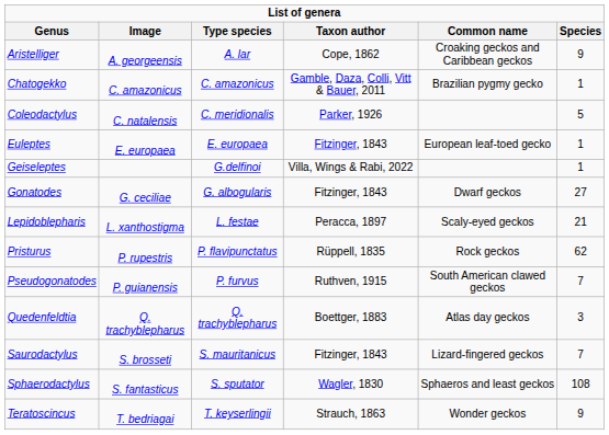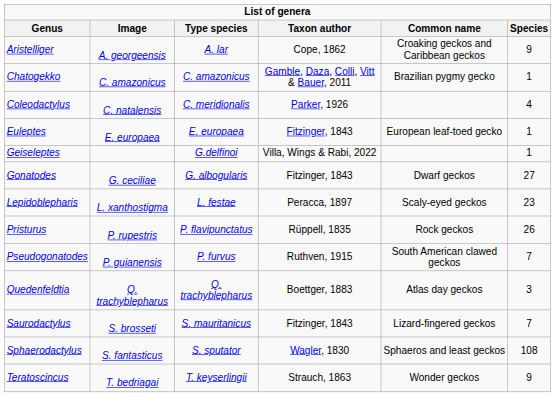Coleodactylus | Species: 5 -> 4
Lepidoblepharis | Species: 21 -> 23
Pristurus | Species: 62 -> 26
